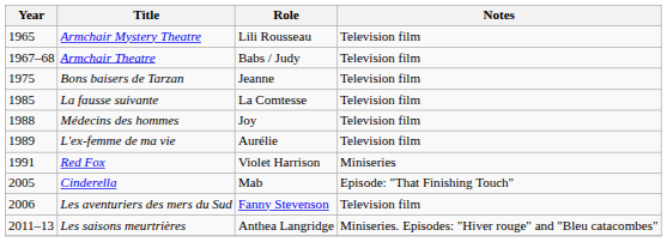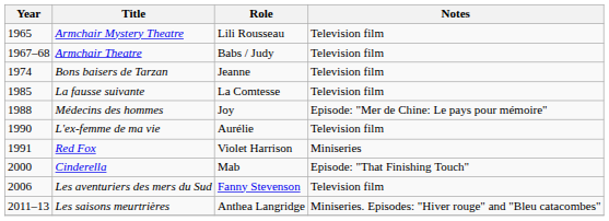Bons baisers de Tarzan | Year: 1975 -> 1974
Médecins des hommes | Notes: Television film -> Episode: "Mer de Chine: Le pays pour mémoire"
L'ex-femme de ma vie | Year: 1989 -> 1990
Cinderella | Year: 2005 -> 2000
